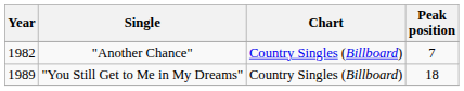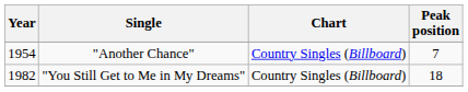"Another Chance" | Year: 1982 -> 1954
"You Still Get to Me in My Dreams" | Year: 1989 -> 1982
